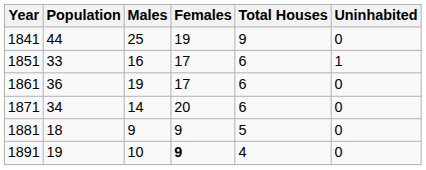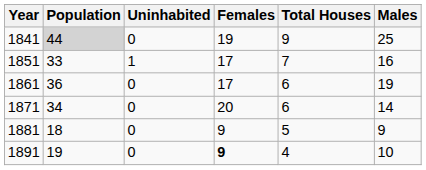columns swapped: Males <-> Uninhabited
1841 | Population: no background -> lightgrey background
1851 | Total Houses: 6 -> 7
